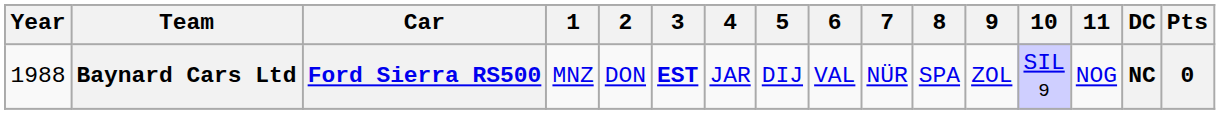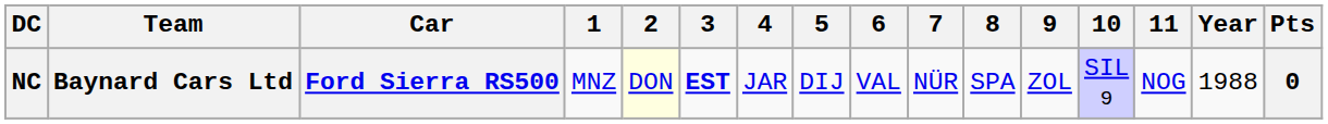columns swapped: Year <-> DC
Baynard Cars Ltd | 2: no background -> lightyellow background
